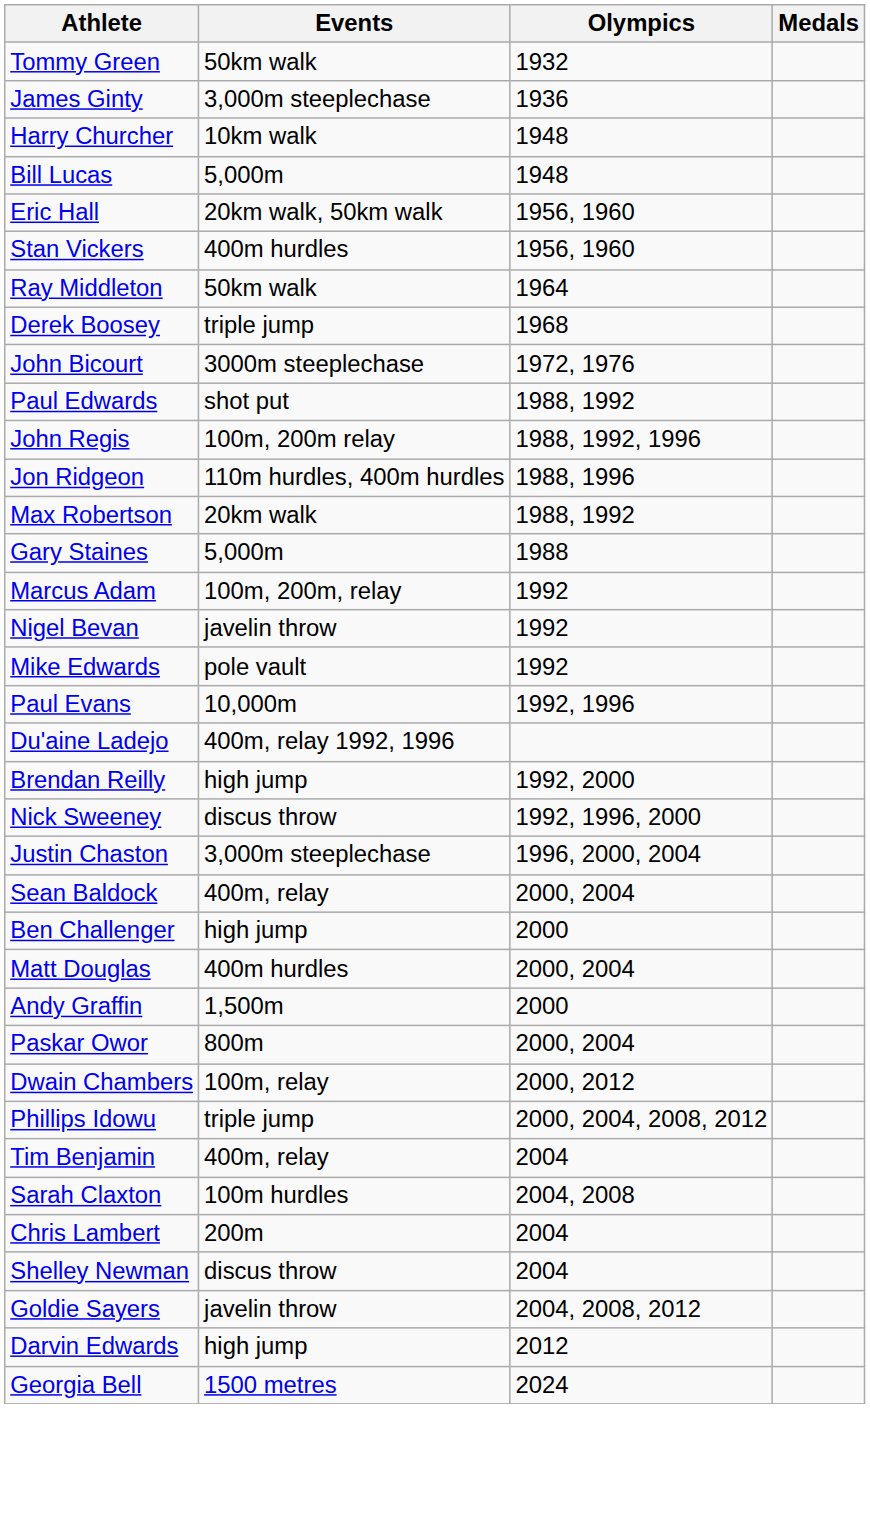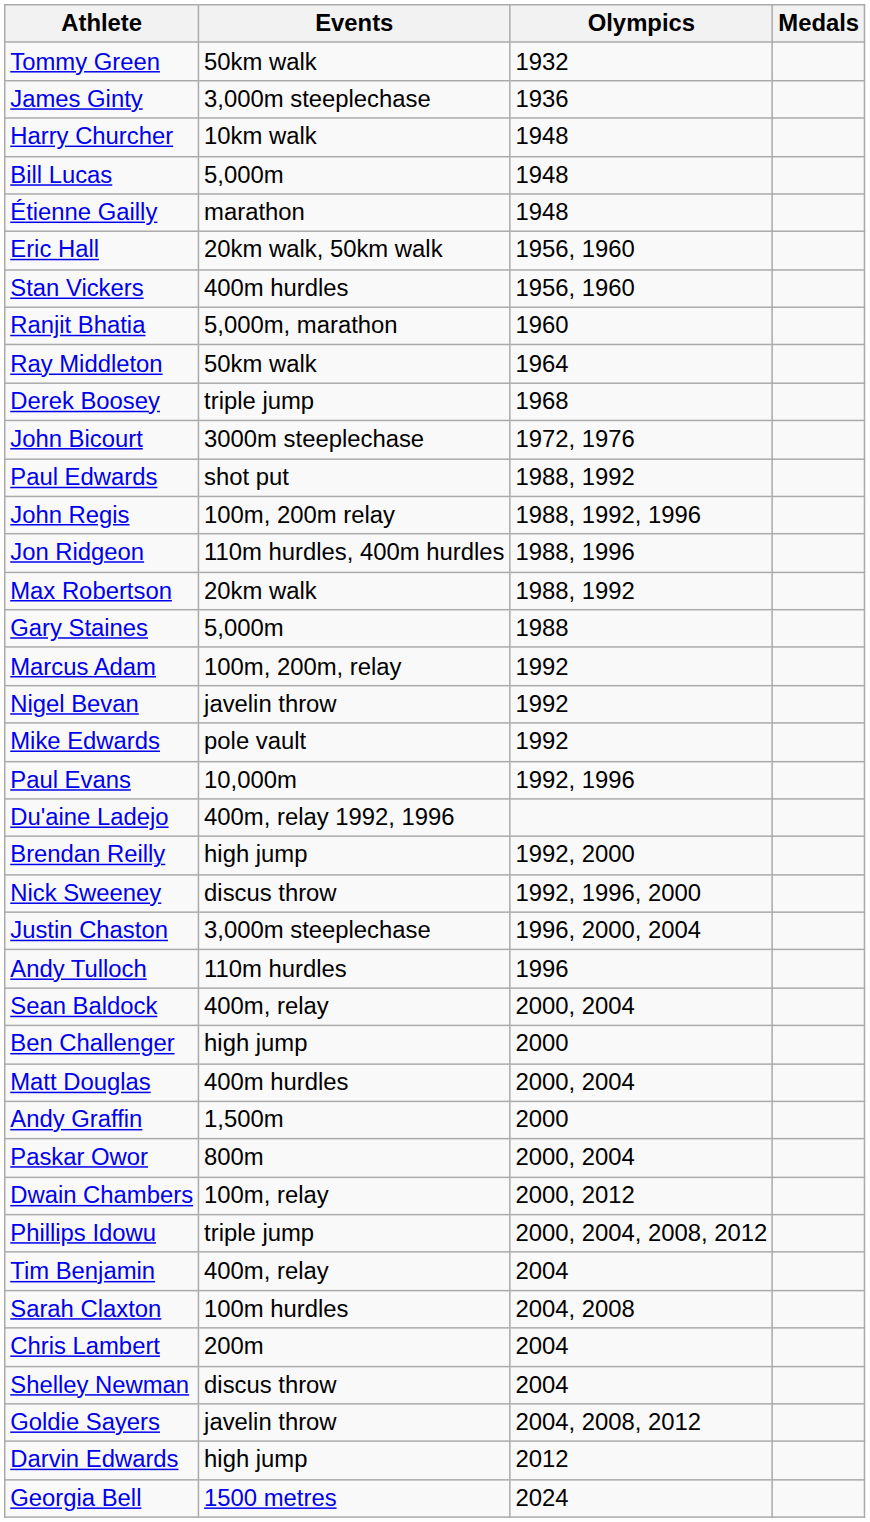+ row: Étienne Gailly | marathon | 1948
+ row: Ranjit Bhatia | 5,000m, marathon | 1960
+ row: Andy Tulloch | 110m hurdles | 1996
